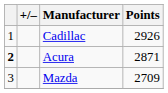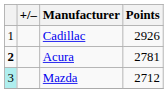Acura | Points: 2871 -> 2781
Mazda | column 1: no background -> paleturquoise background
Mazda | Points: 2709 -> 2712
